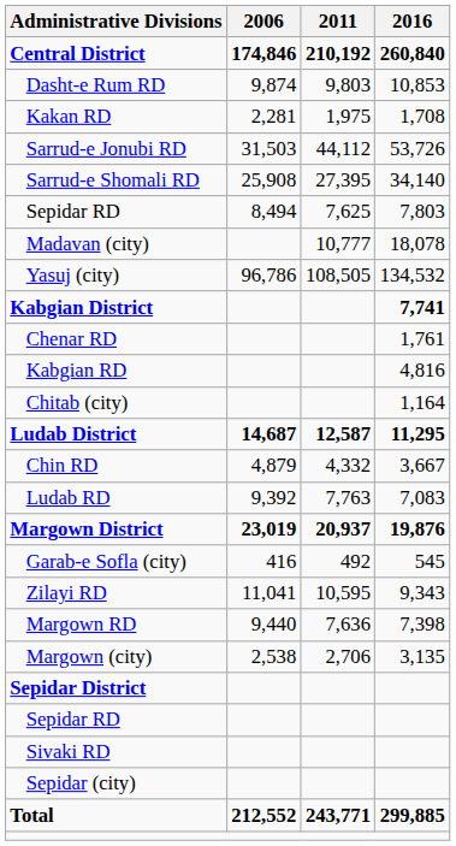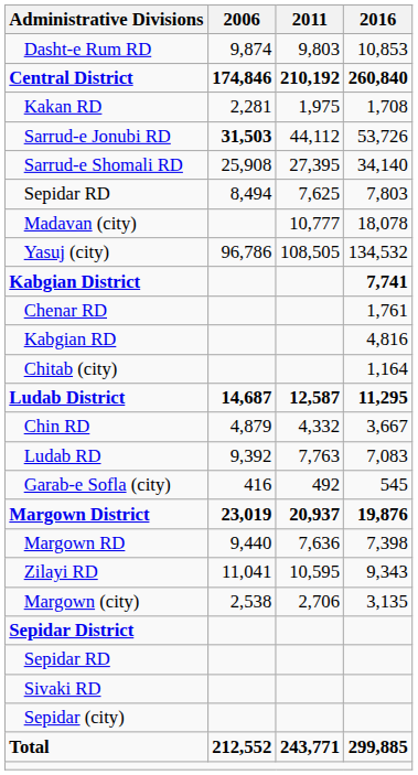rows swapped: Central District <-> Dasht-e Rum RD
Sarrud-e Jonubi RD | 2006: normal -> bold
rows swapped: Garab-e Sofla (city) <-> Margown District
rows swapped: Margown RD <-> Zilayi RD
